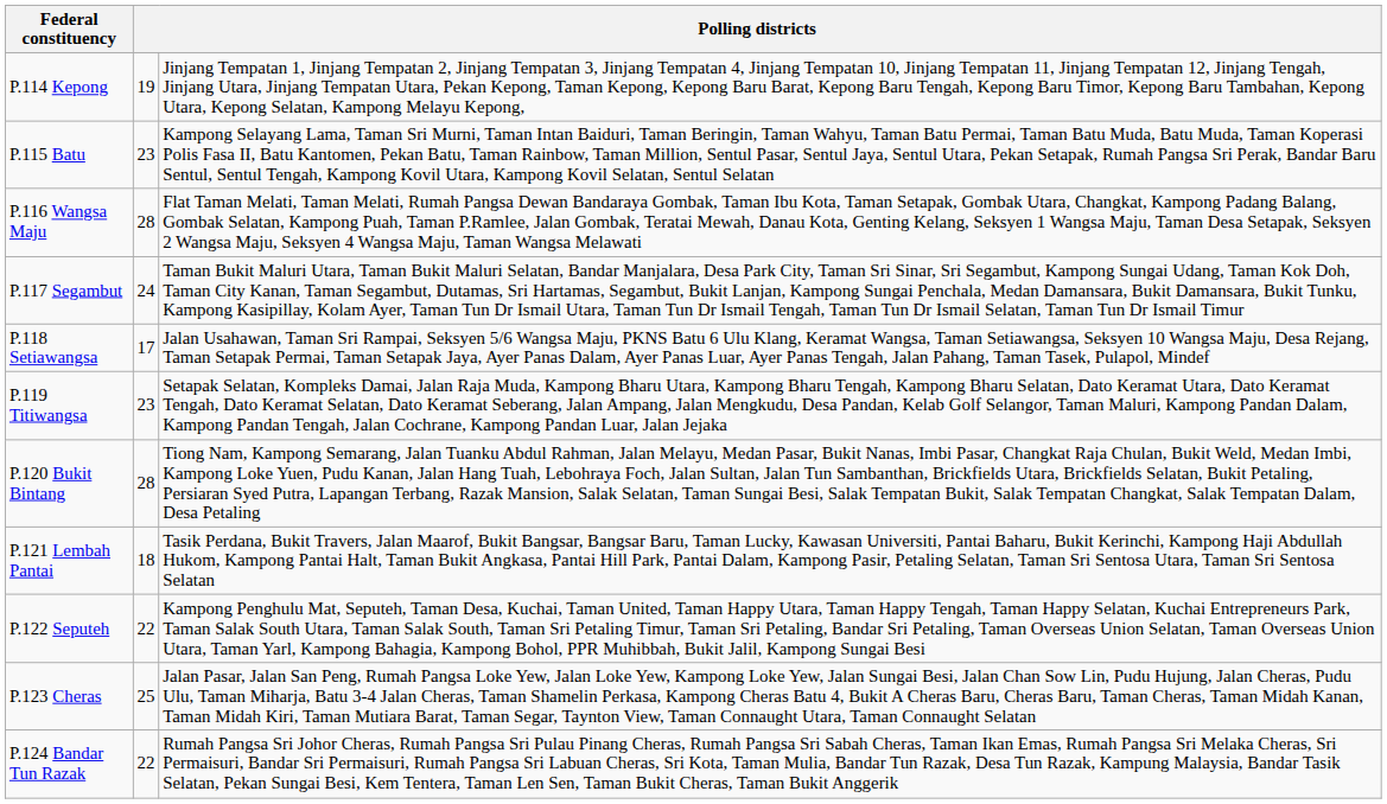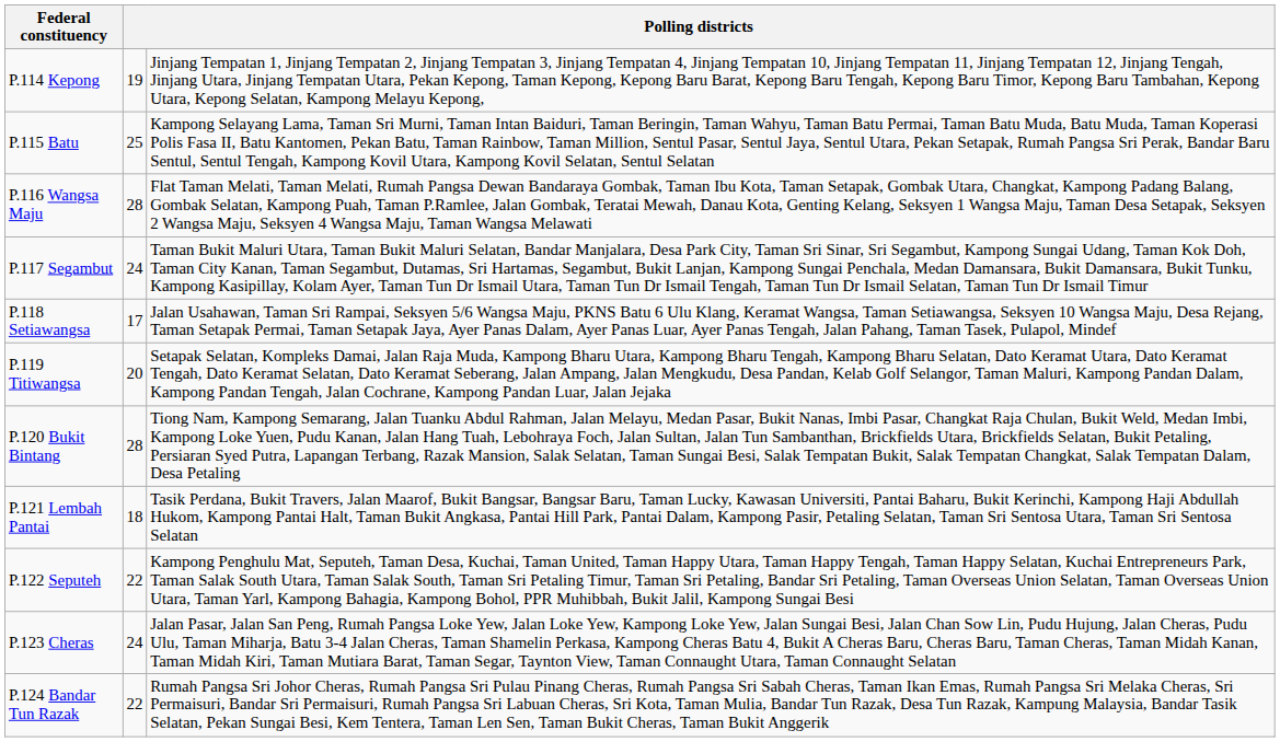P.115 Batu | column 2: 23 -> 25
P.119 Titiwangsa | column 2: 23 -> 20
P.123 Cheras | column 2: 25 -> 24
